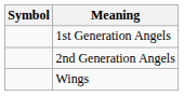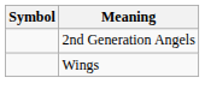- row: 1st Generation Angels
